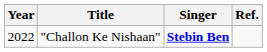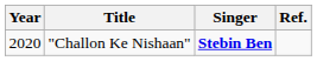"Challon Ke Nishaan" | Year: 2022 -> 2020
